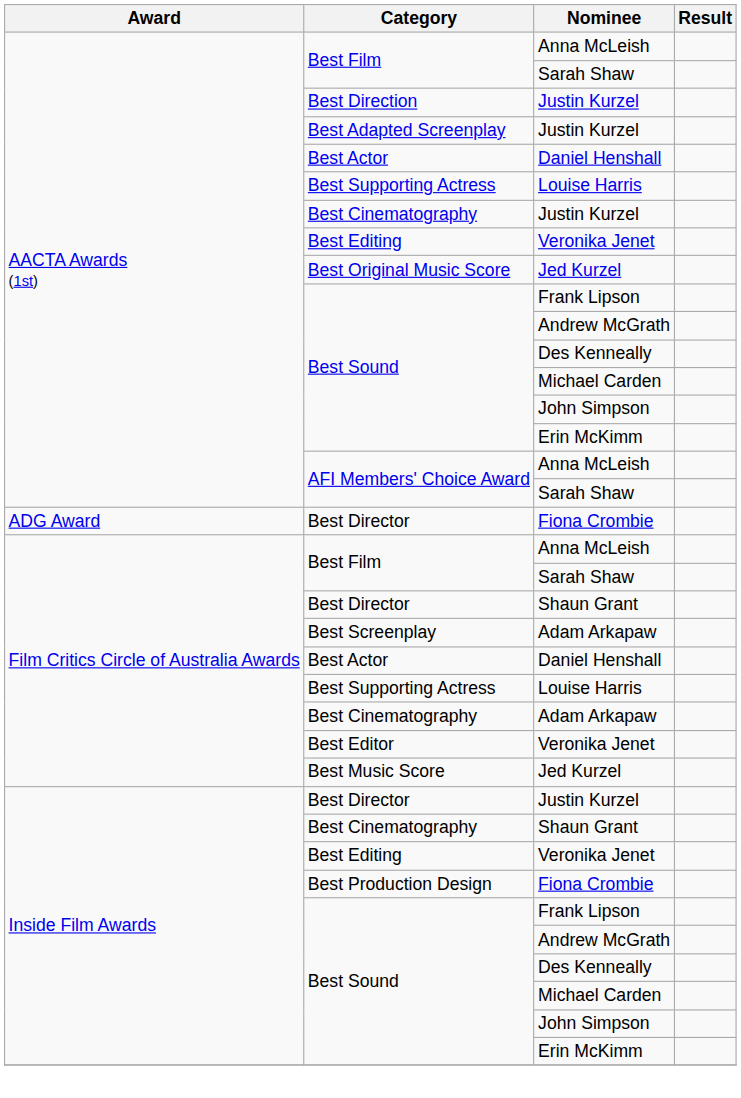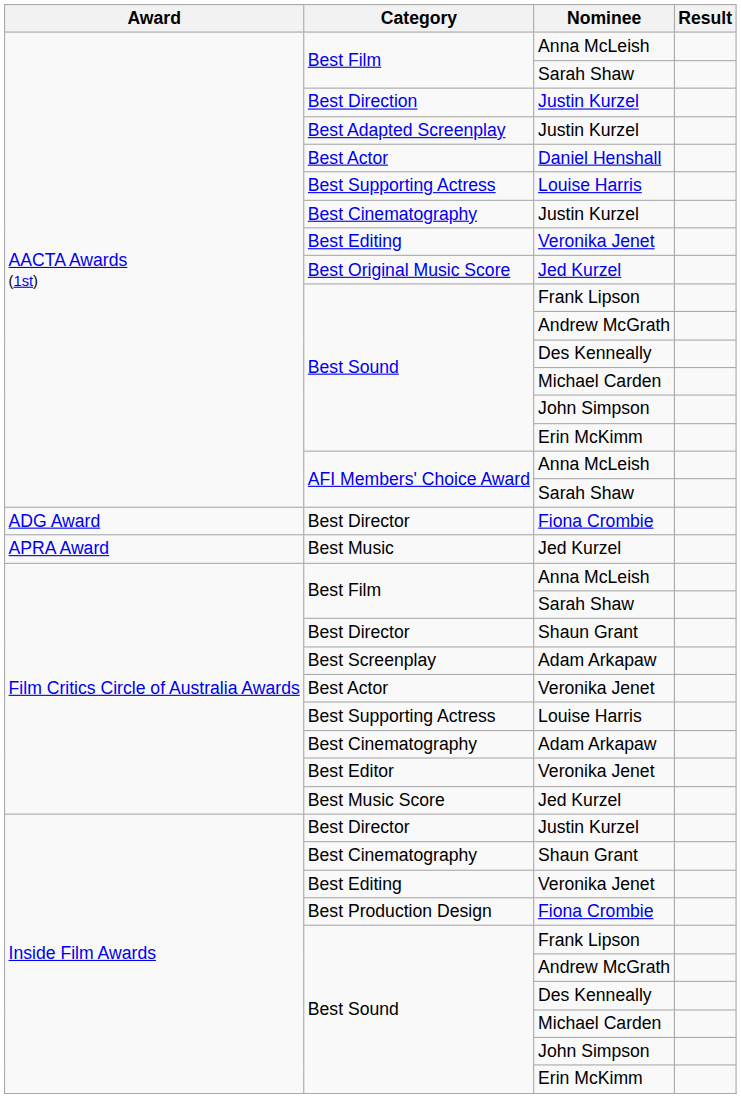+ row: APRA Award | Best Music | Jed Kurzel
Film Critics Circle of Australia Awards / Best Actor | Nominee: Daniel Henshall -> Veronika Jenet
